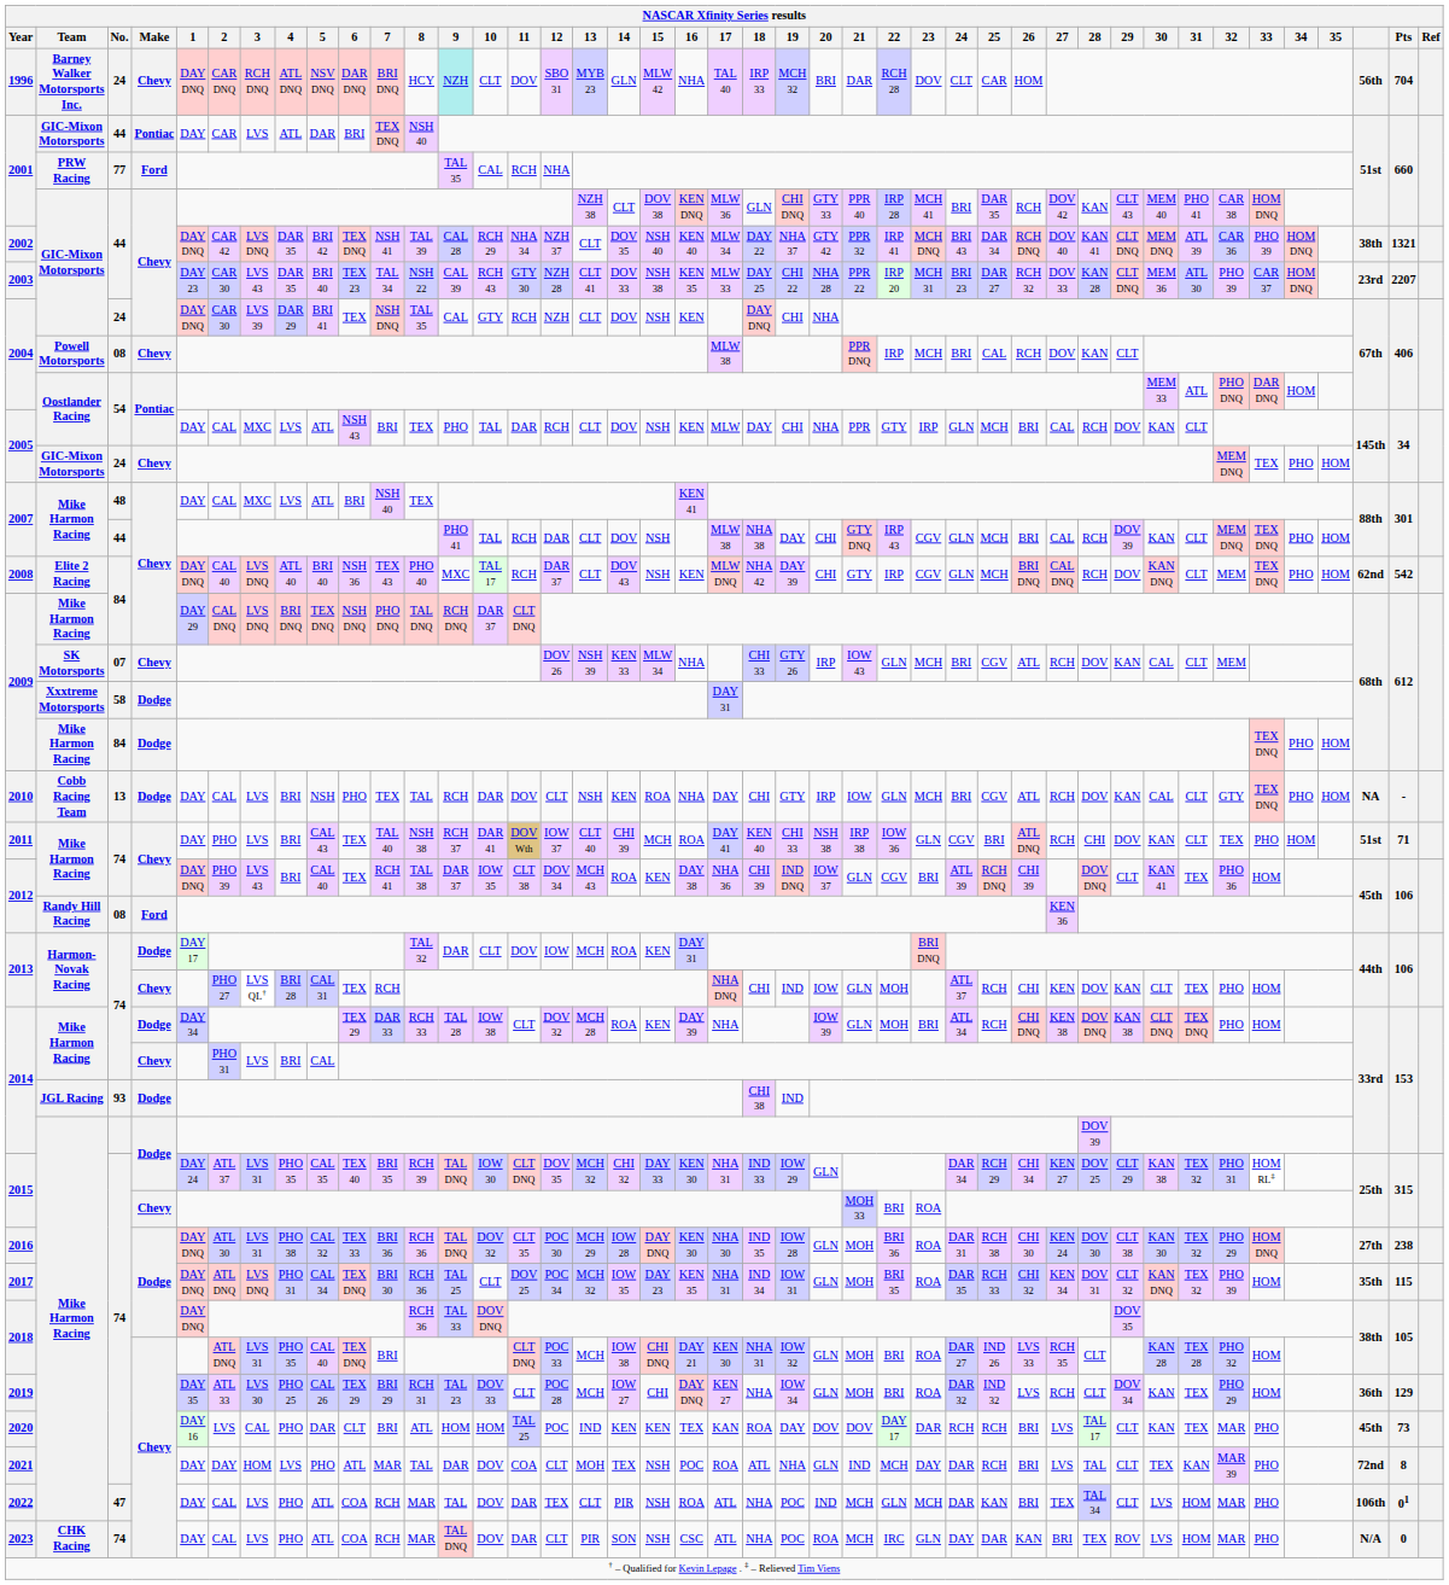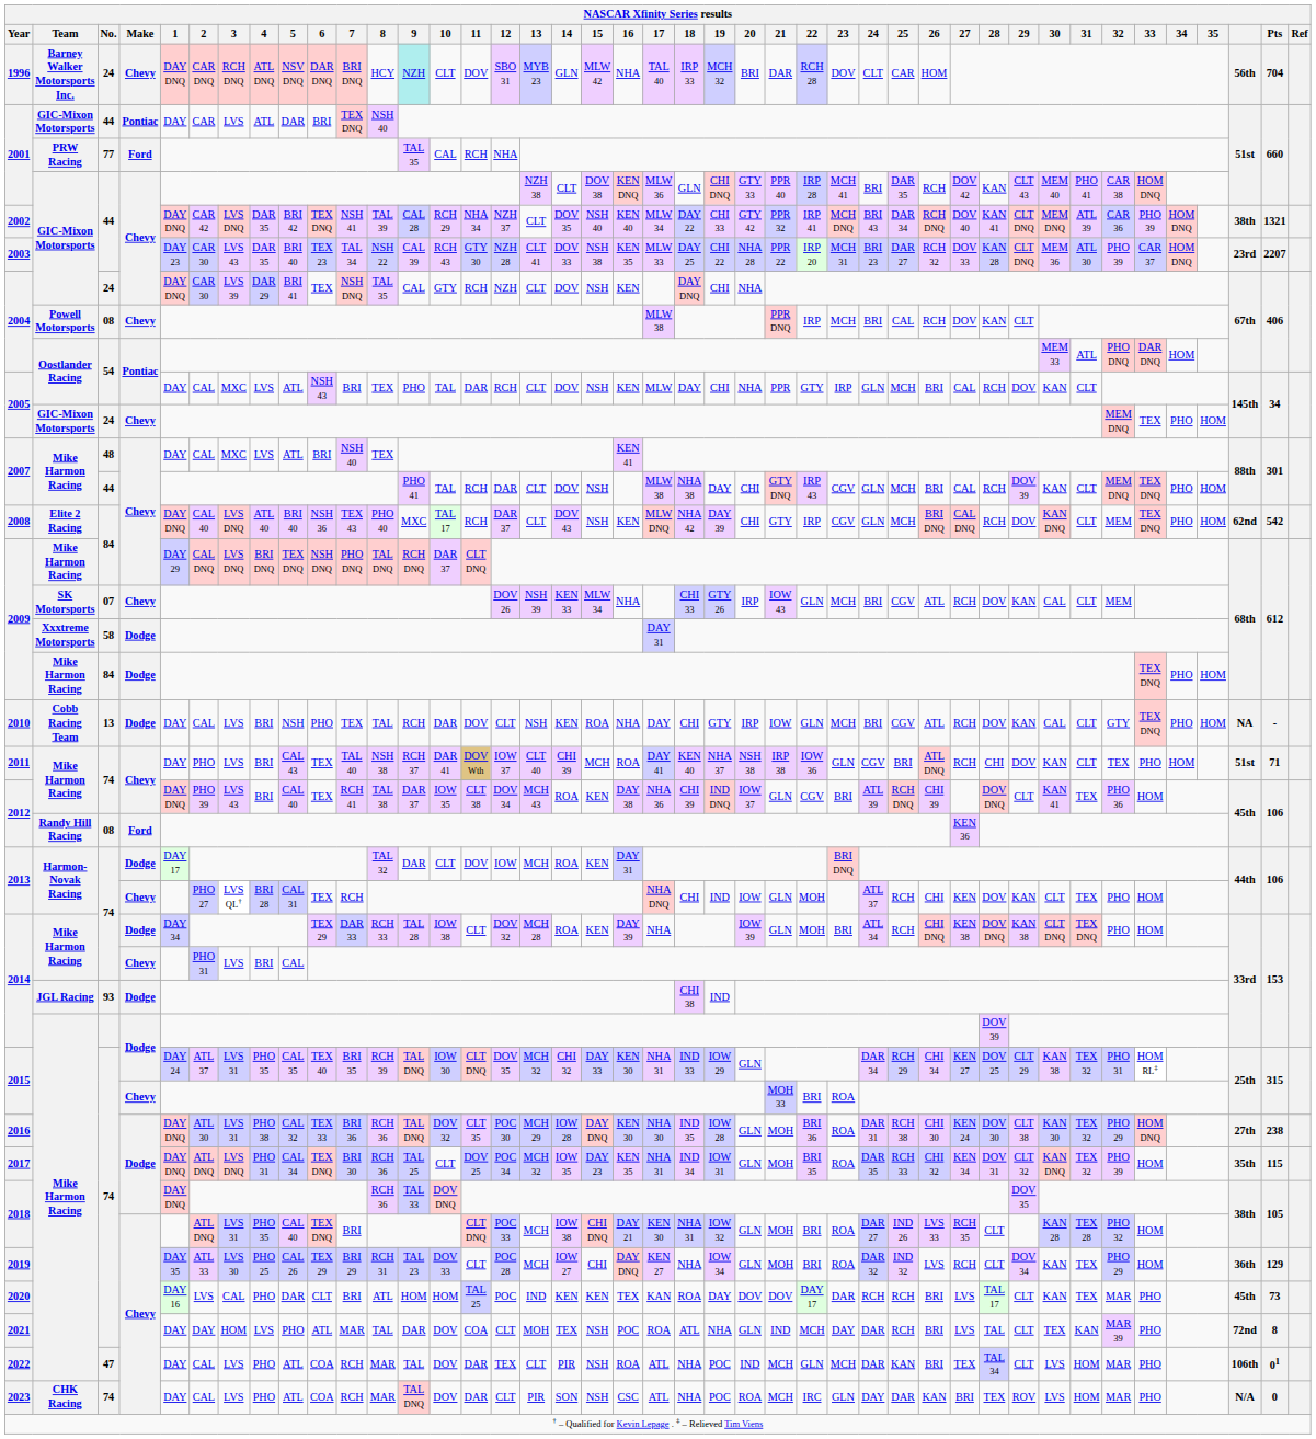2002 | 19: NHA 37 -> CHI 33
2011 | 19: CHI 33 -> NHA 37
